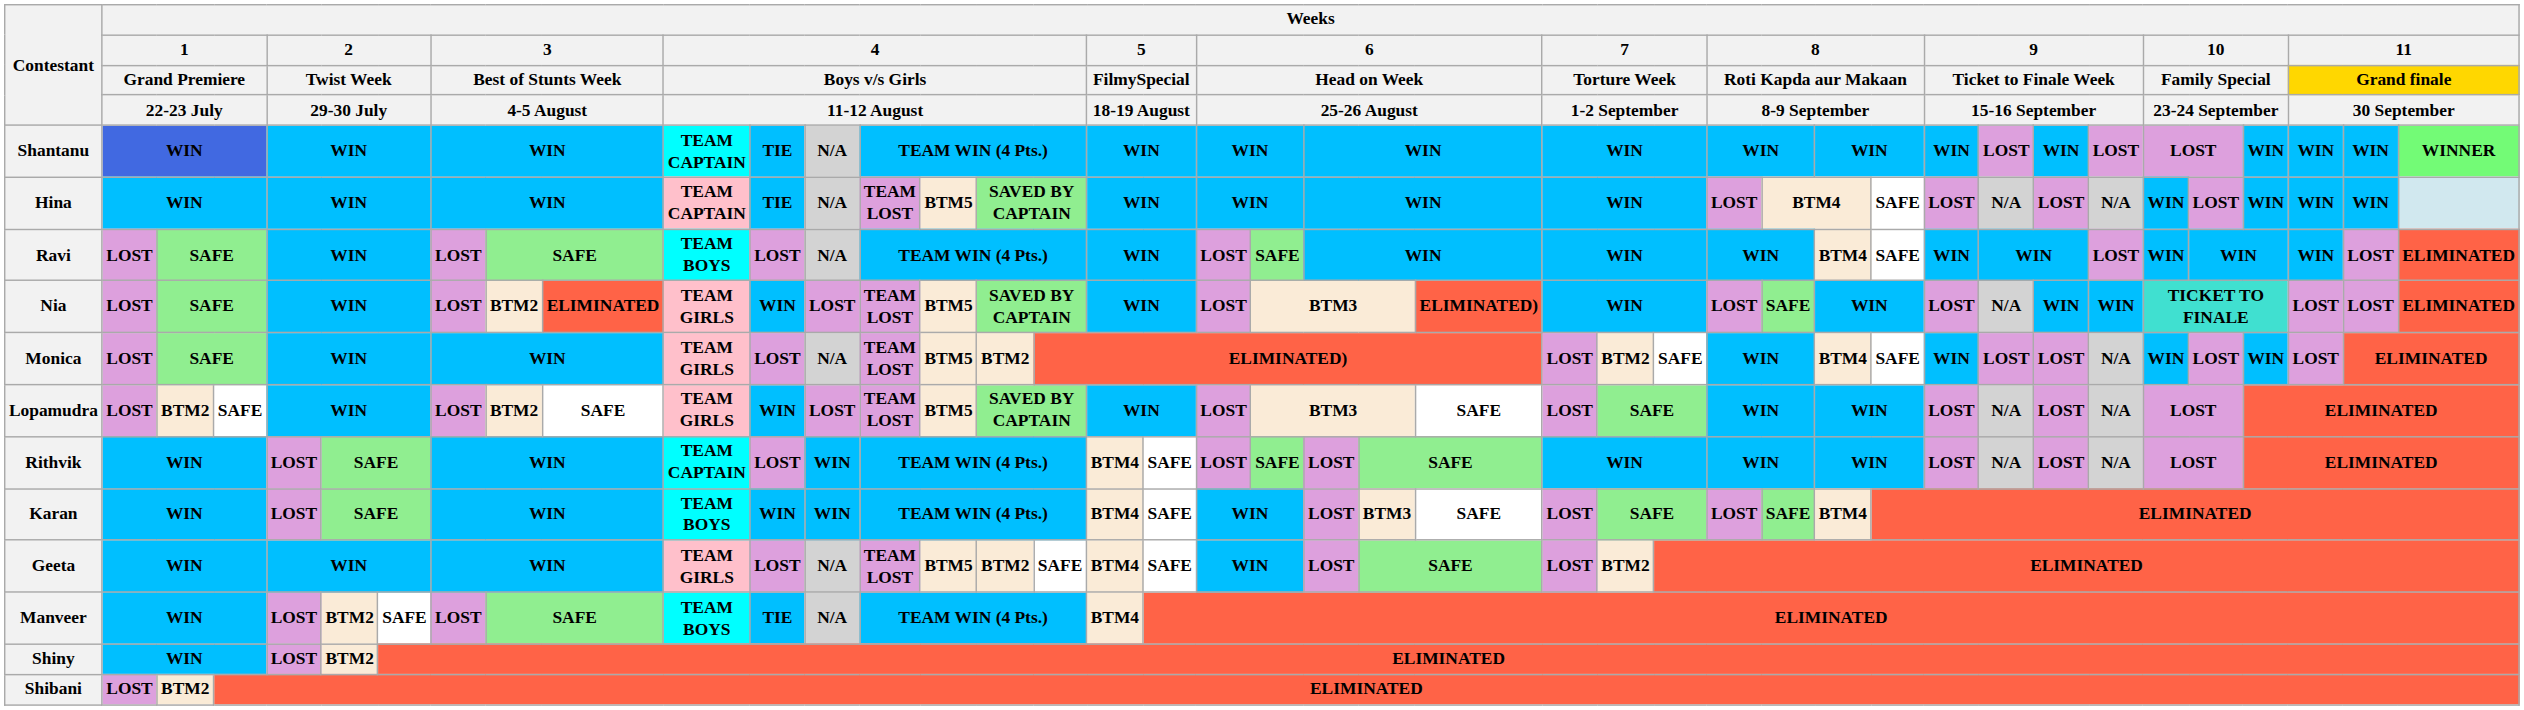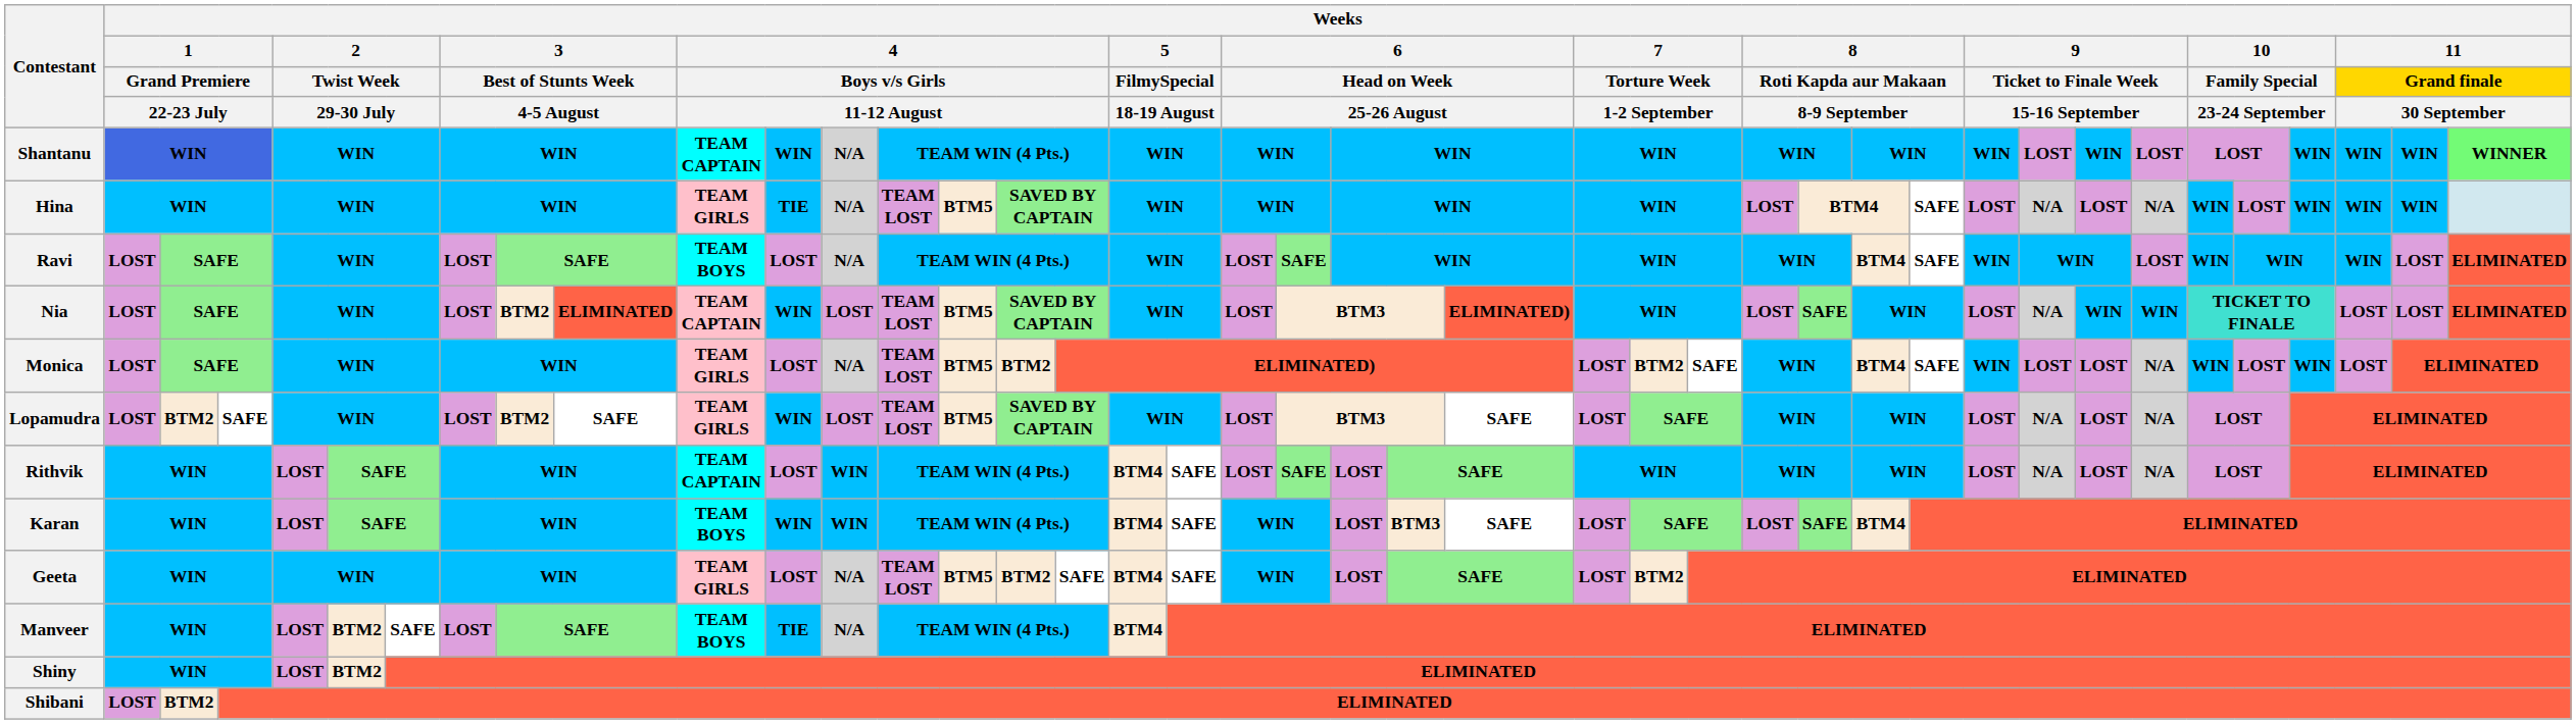Shantanu | column 12: TIE -> WIN
Hina | column 11: TEAM CAPTAIN -> TEAM GIRLS
Nia | column 11: TEAM GIRLS -> TEAM CAPTAIN
